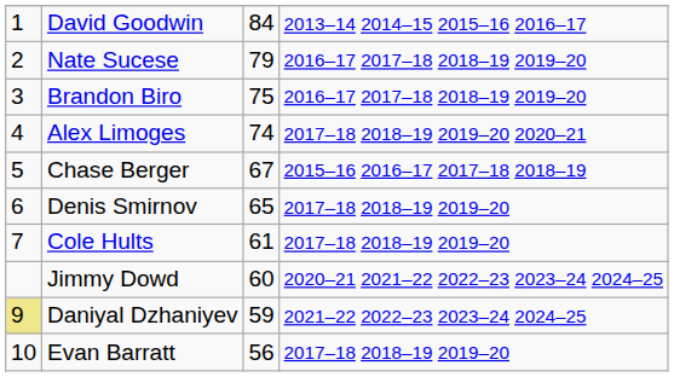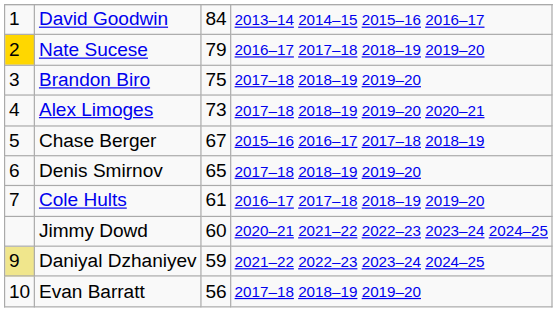Nate Sucese | column 1: no background -> gold background
Brandon Biro | column 4: 2016–17 2017–18 2018–19 2019–20 -> 2017–18 2018–19 2019–20
Alex Limoges | column 3: 74 -> 73
Cole Hults | column 4: 2017–18 2018–19 2019–20 -> 2016–17 2017–18 2018–19 2019–20
